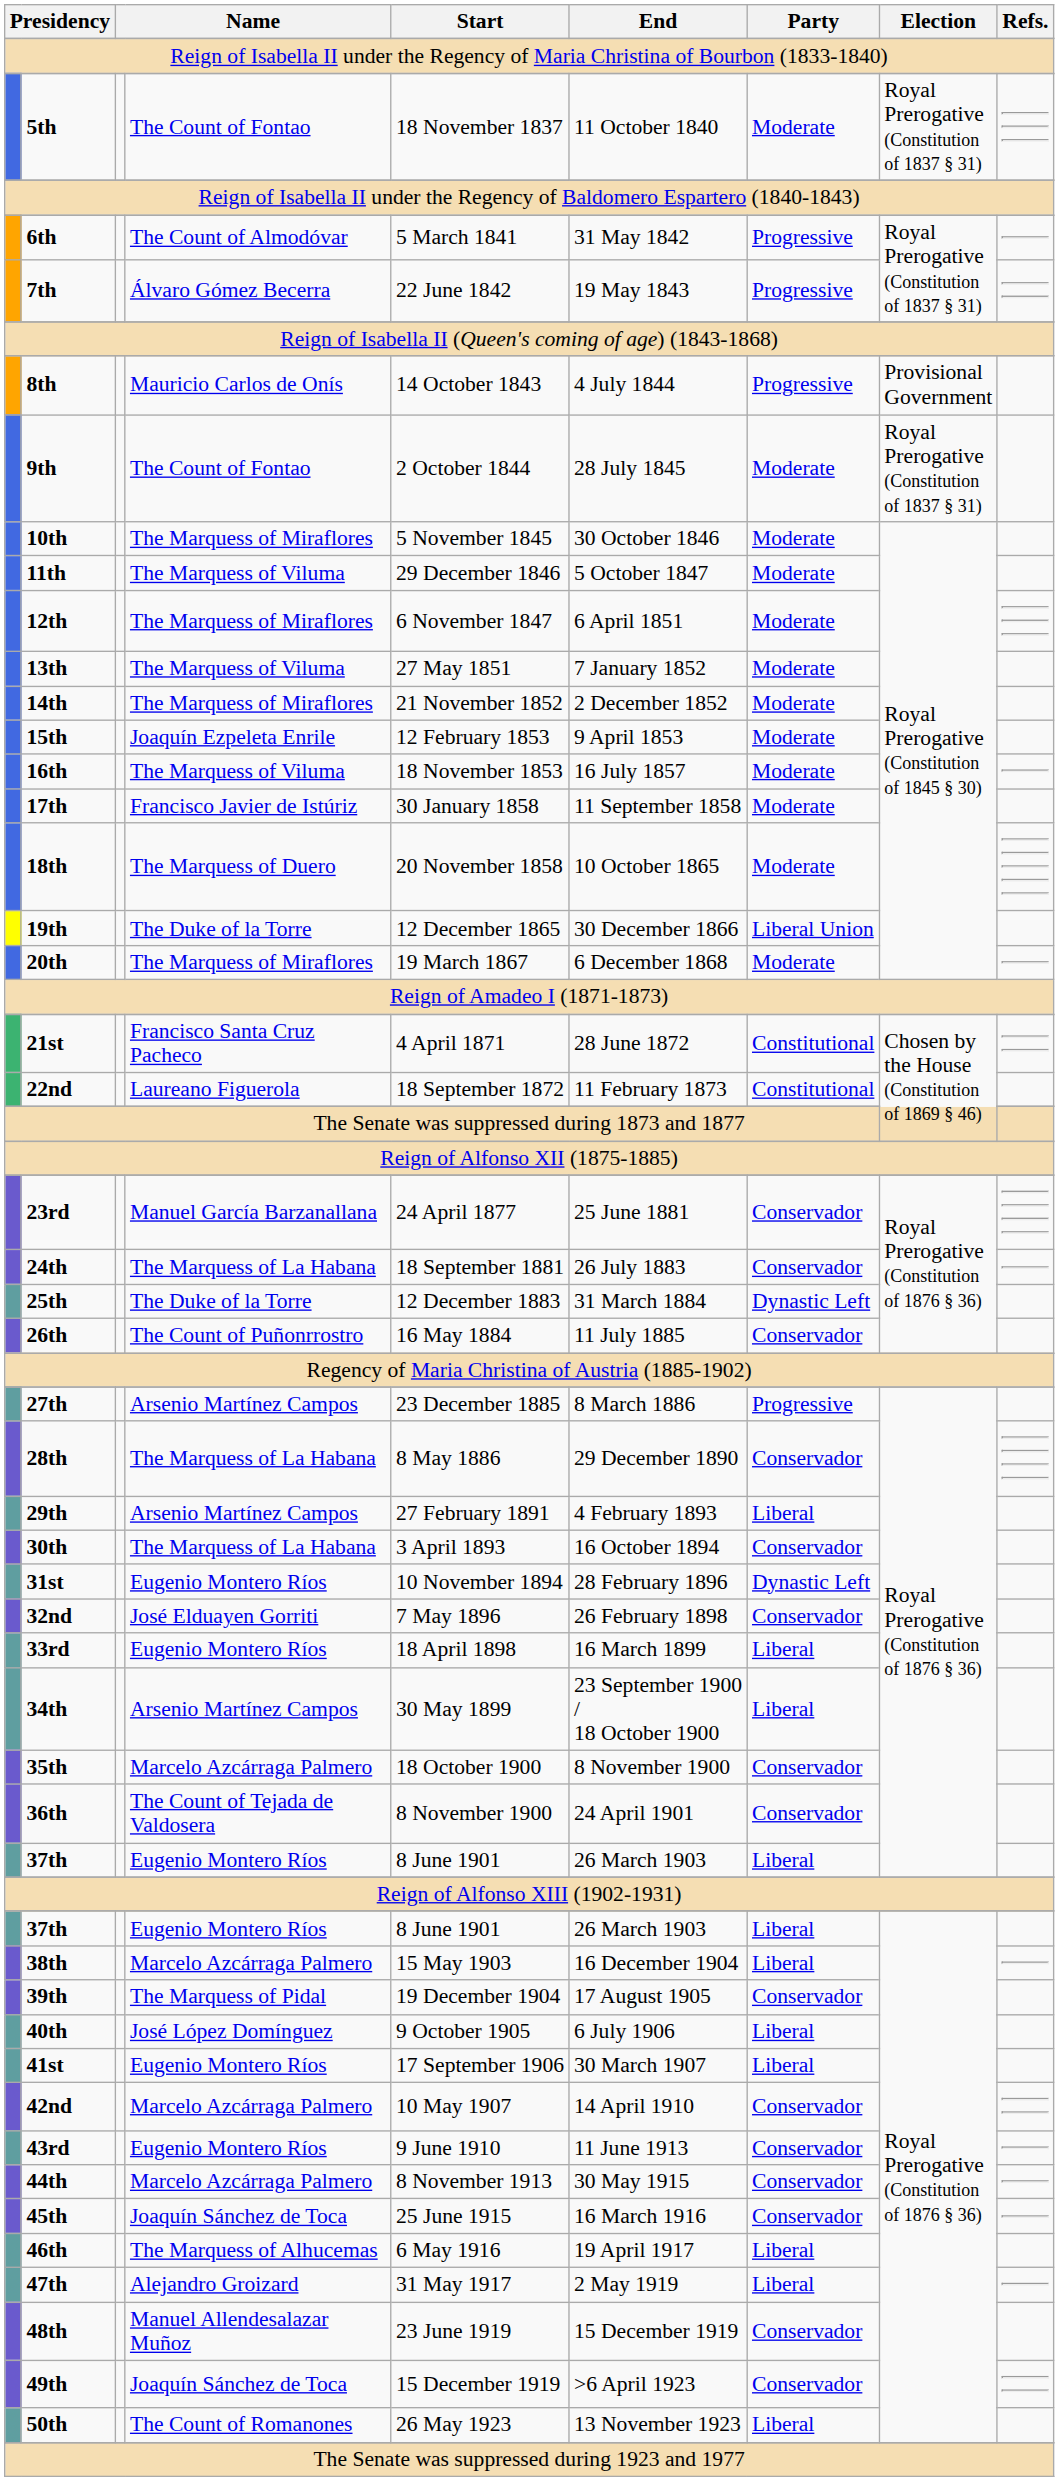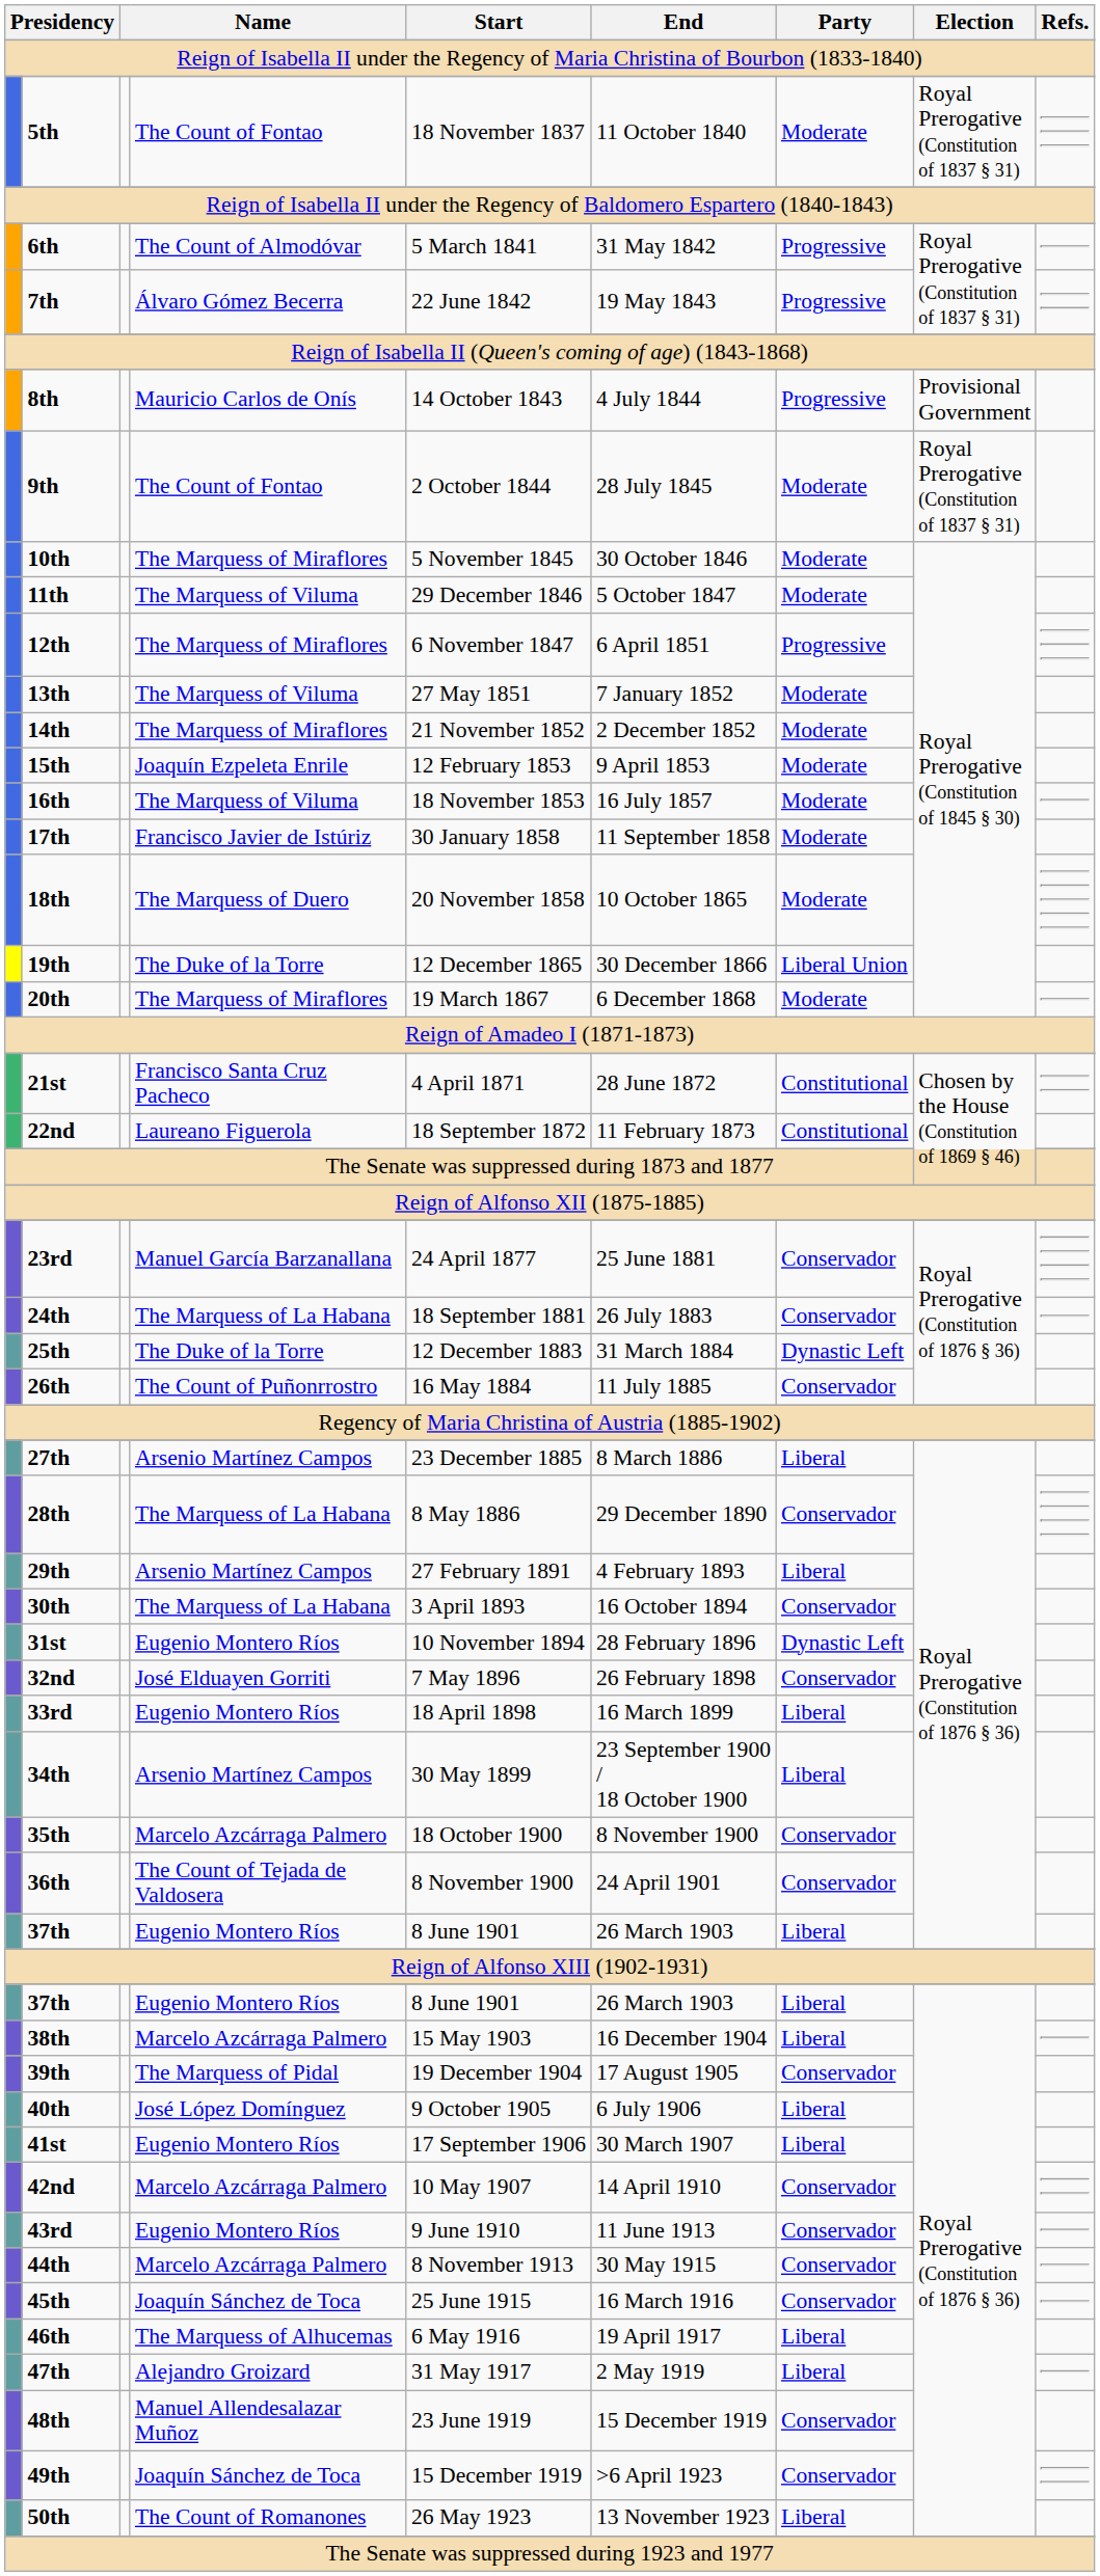12th | Party: Moderate -> Progressive
27th | Party: Progressive -> Liberal
